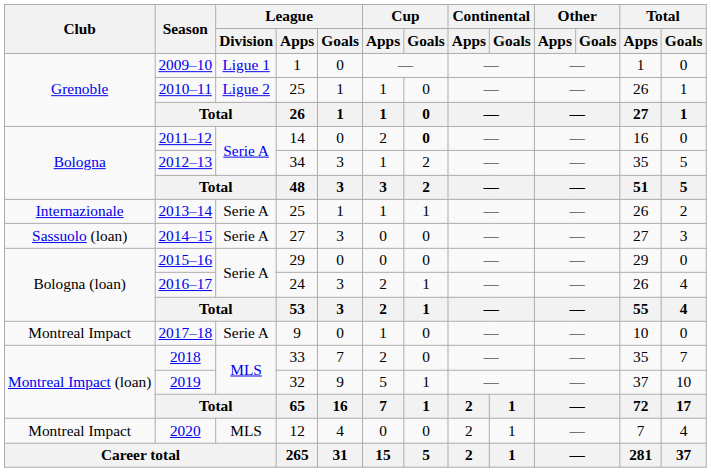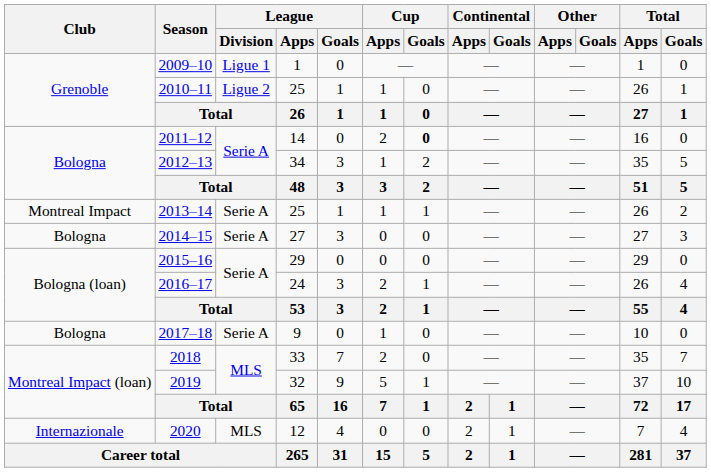2013–14 | Club: Internazionale -> Montreal Impact
2014–15 | Club: Sassuolo (loan) -> Bologna
2017–18 | Club: Montreal Impact -> Bologna
2020 | Club: Montreal Impact -> Internazionale
